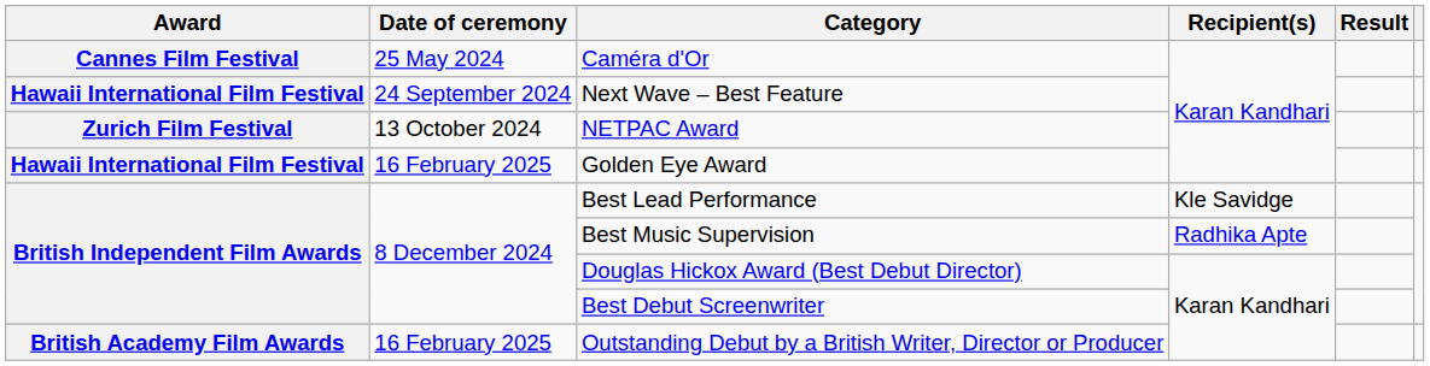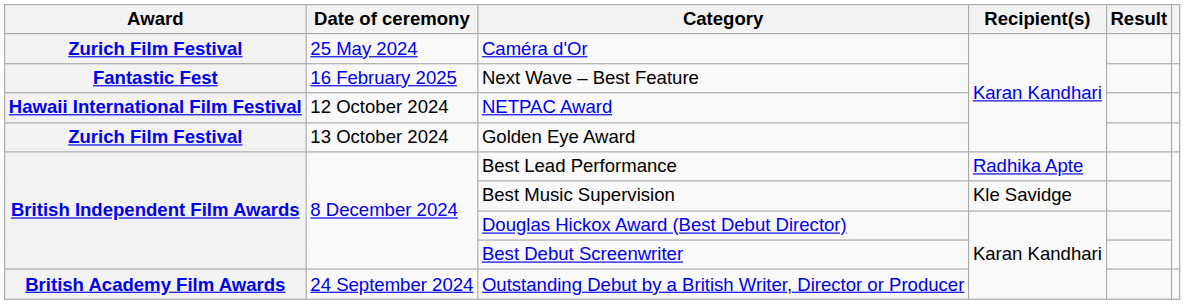Caméra d'Or | Award: Cannes Film Festival -> Zurich Film Festival
Next Wave – Best Feature | Award: Hawaii International Film Festival -> Fantastic Fest
Next Wave – Best Feature | Date of ceremony: 24 September 2024 -> 16 February 2025
NETPAC Award | Award: Zurich Film Festival -> Hawaii International Film Festival
NETPAC Award | Date of ceremony: 13 October 2024 -> 12 October 2024
Golden Eye Award | Award: Hawaii International Film Festival -> Zurich Film Festival
Golden Eye Award | Date of ceremony: 16 February 2025 -> 13 October 2024
Best Lead Performance | Recipient(s): Kle Savidge -> Radhika Apte
Best Music Supervision | Recipient(s): Radhika Apte -> Kle Savidge
Outstanding Debut by a British Writer, Director or Producer | Date of ceremony: 16 February 2025 -> 24 September 2024
